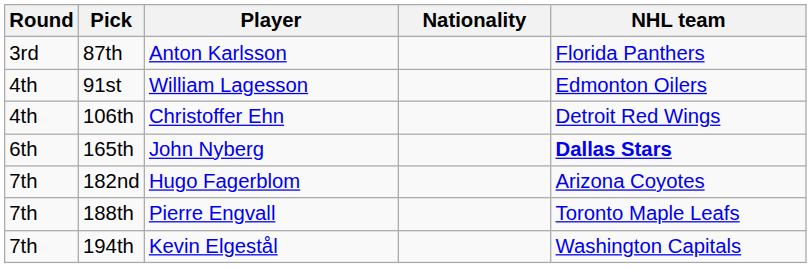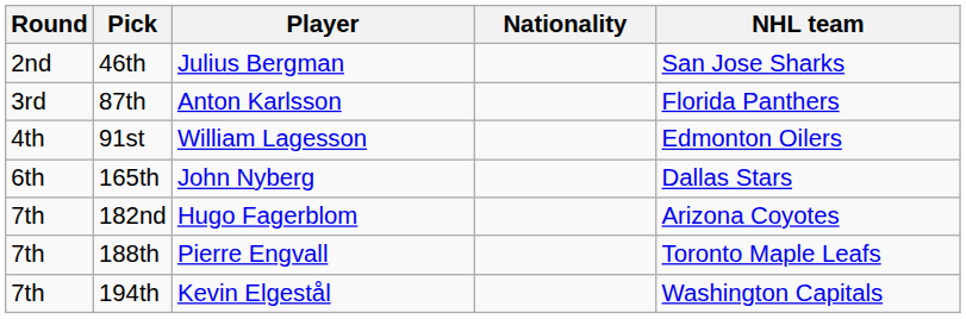+ row: 2nd | 46th | Julius Bergman | San Jose Sharks
- row: 4th | 106th | Christoffer Ehn | Detroit Red Wings
165th | NHL team: bold -> normal
